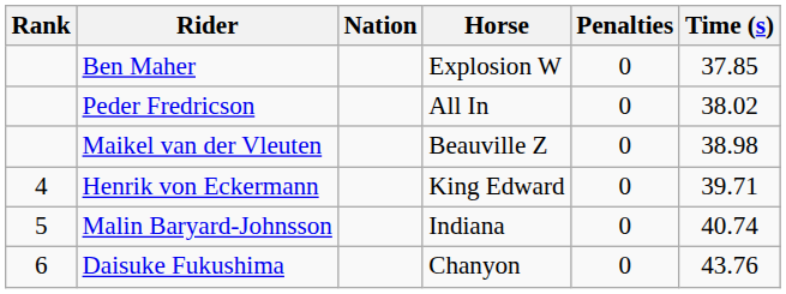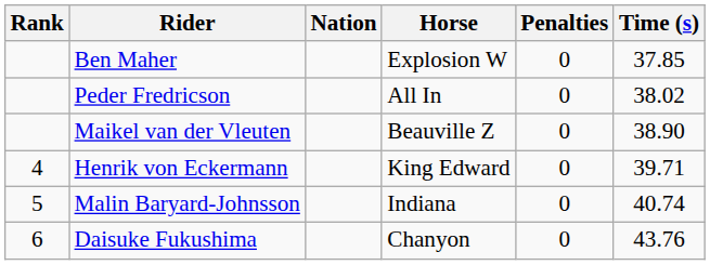Maikel van der Vleuten | Time (s): 38.98 -> 38.90
